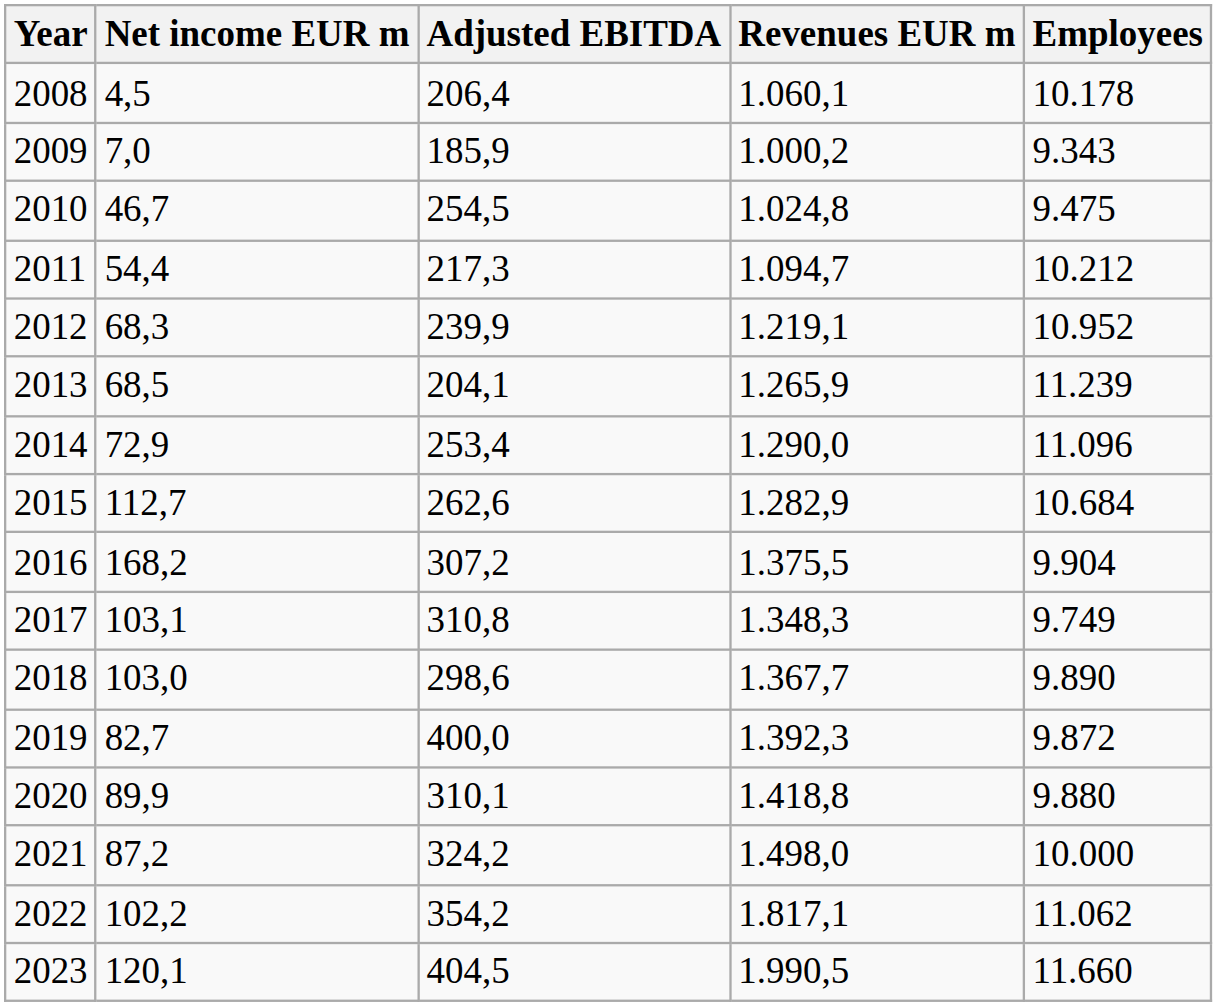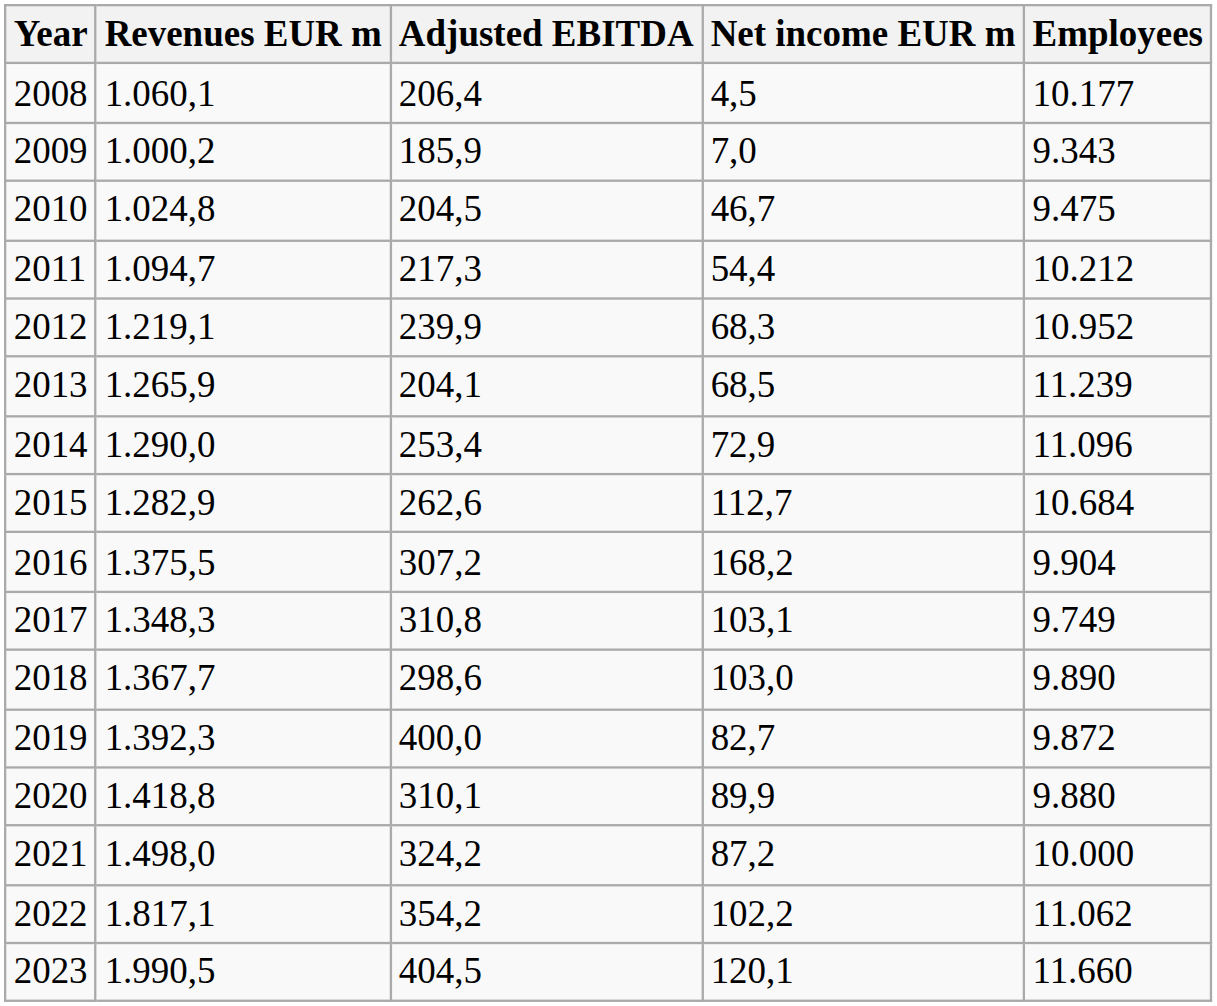columns swapped: Revenues EUR m <-> Net income EUR m
2008 | Employees: 10.178 -> 10.177
2010 | Adjusted EBITDA: 254,5 -> 204,5
